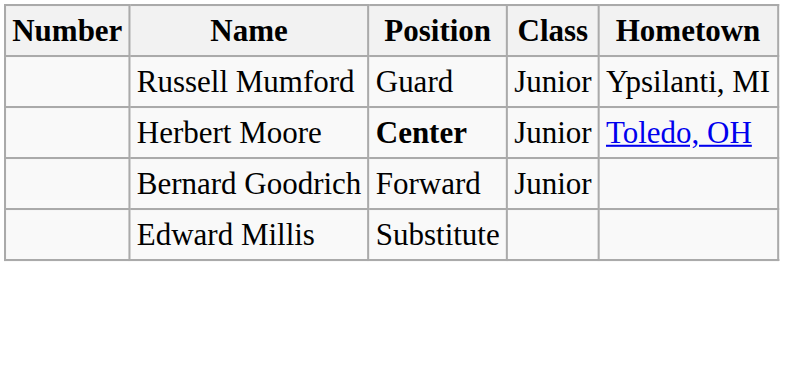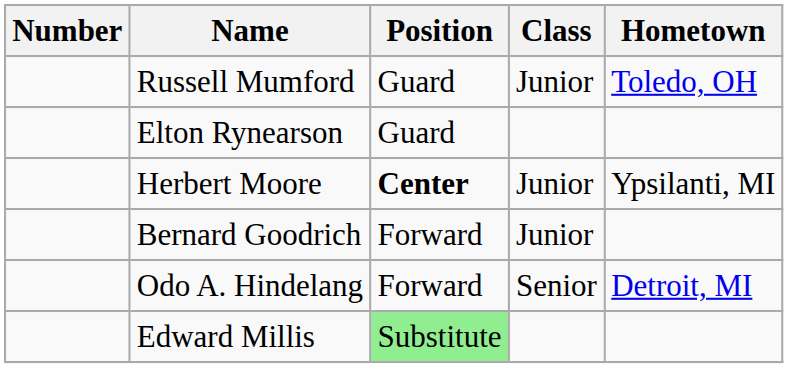Russell Mumford | Hometown: Ypsilanti, MI -> Toledo, OH
+ row: Elton Rynearson | Guard
Herbert Moore | Hometown: Toledo, OH -> Ypsilanti, MI
+ row: Odo A. Hindelang | Forward | Senior | Detroit, MI
Edward Millis | Position: no background -> lightgreen background
